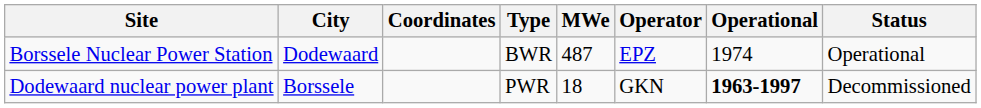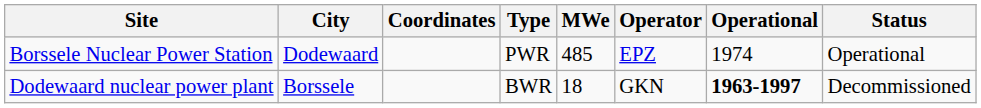Borssele Nuclear Power Station | Type: BWR -> PWR
Borssele Nuclear Power Station | MWe: 487 -> 485
Dodewaard nuclear power plant | Type: PWR -> BWR
